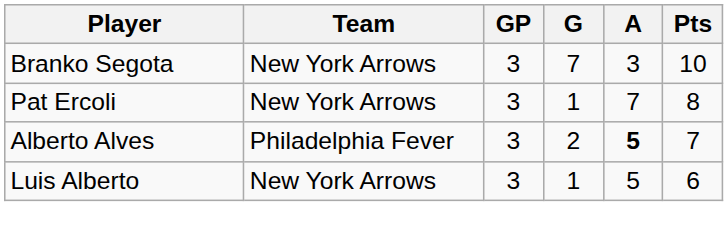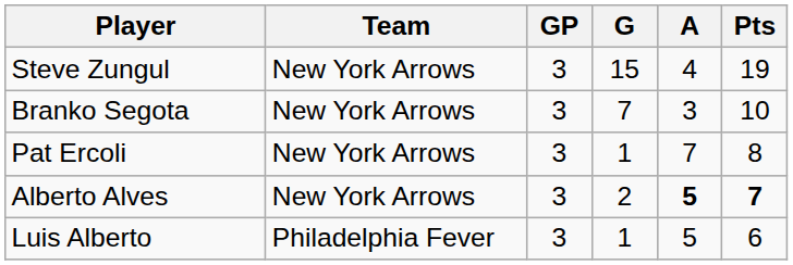+ row: Steve Zungul | New York Arrows | 3 | 15 | 4 | 19
Alberto Alves | Team: Philadelphia Fever -> New York Arrows
Alberto Alves | Pts: normal -> bold
Luis Alberto | Team: New York Arrows -> Philadelphia Fever
